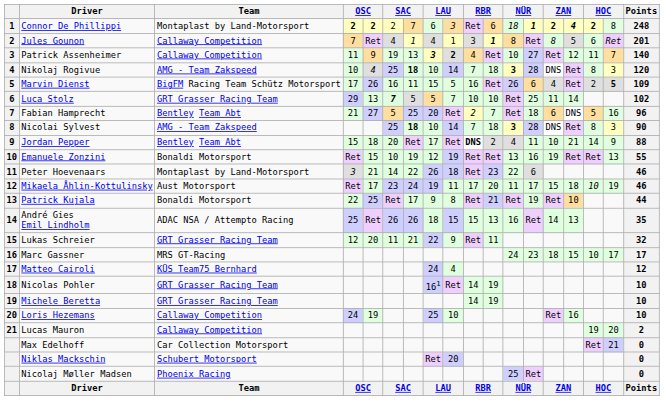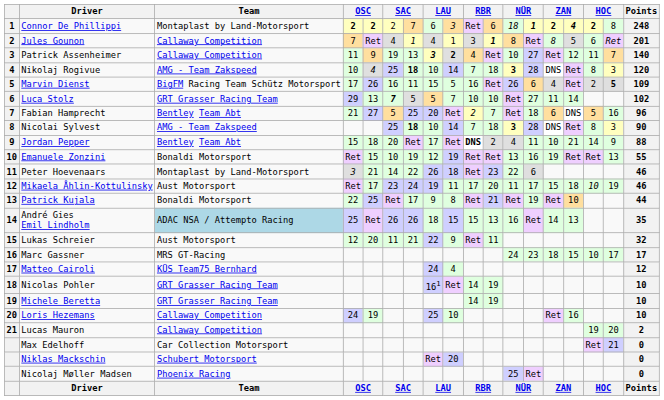Luca Stolz | column 13: 25 -> 27
André Gies Emil Lindholm | Team: no background -> lightblue background
Lukas Schreier | Team: GRT Grasser Racing Team -> Aust Motorsport
